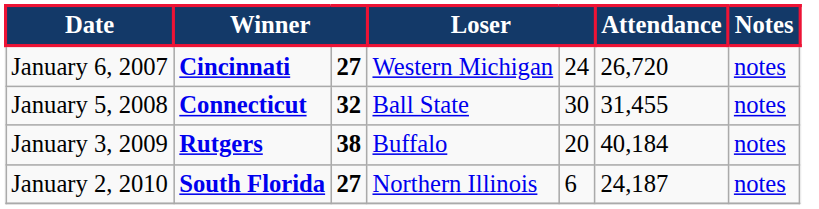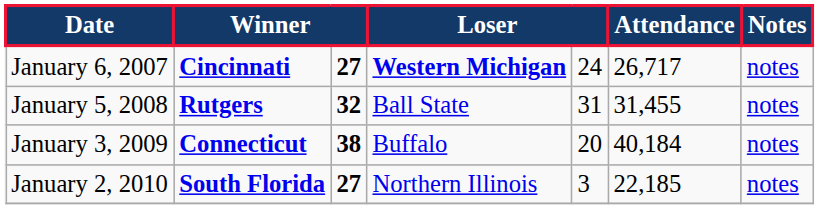January 6, 2007 | column 4: normal -> bold
January 6, 2007 | Attendance: 26,720 -> 26,717
January 5, 2008 | column 2: Connecticut -> Rutgers
January 5, 2008 | column 5: 30 -> 31
January 3, 2009 | column 2: Rutgers -> Connecticut
January 2, 2010 | column 5: 6 -> 3
January 2, 2010 | Attendance: 24,187 -> 22,185
